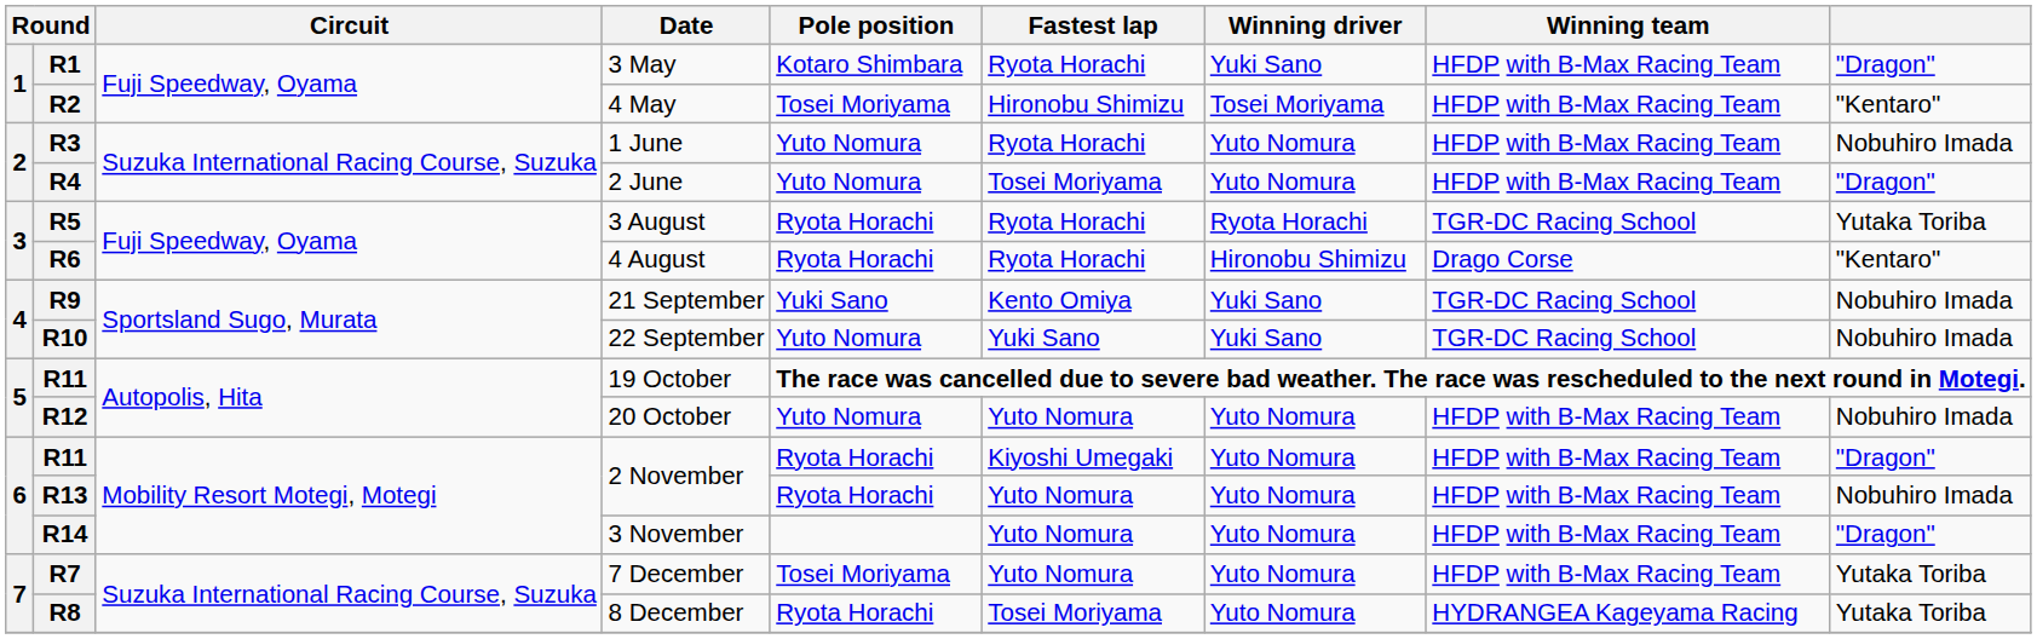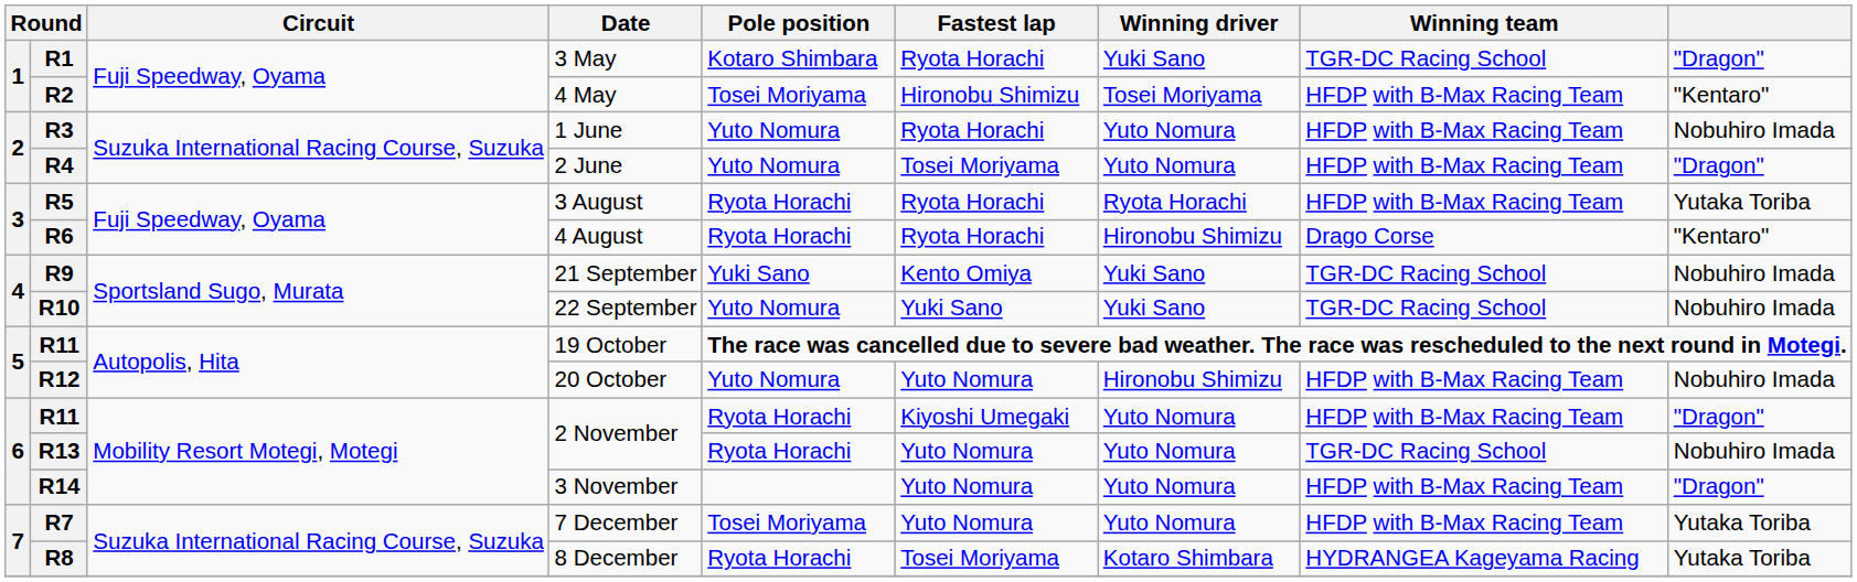R1 | Winning team: HFDP with B-Max Racing Team -> TGR-DC Racing School
R5 | Winning team: TGR-DC Racing School -> HFDP with B-Max Racing Team
R12 | Winning driver: Yuto Nomura -> Hironobu Shimizu
R13 | Winning team: HFDP with B-Max Racing Team -> TGR-DC Racing School
R8 | Winning driver: Yuto Nomura -> Kotaro Shimbara
